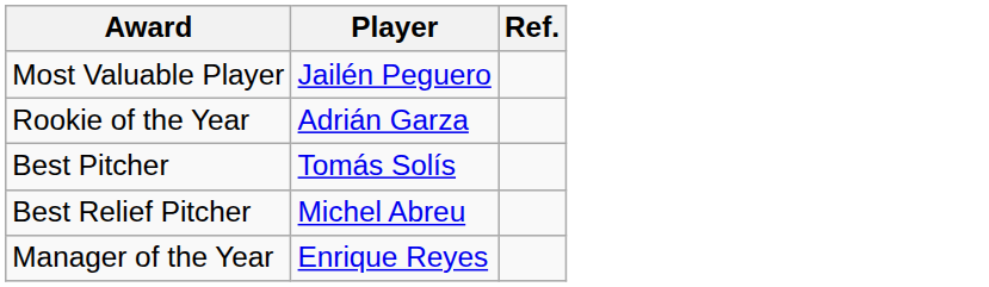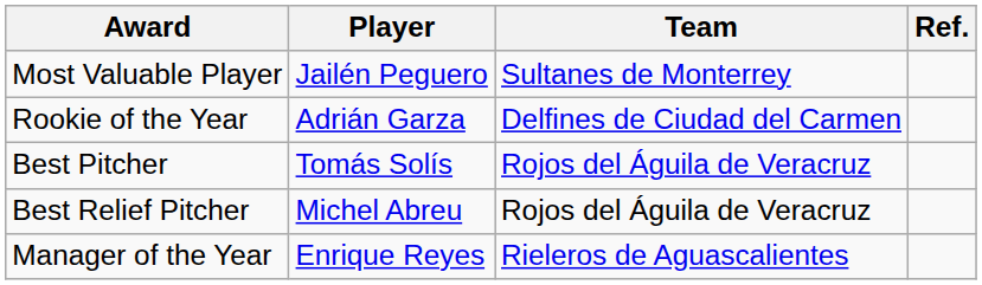+ column: Team | Sultanes de Monterrey | Delfines de Ciudad del Carmen | Rojos del Águila de Veracruz | Rojos del Águila de Veracruz | Rieleros de Aguascalientes
